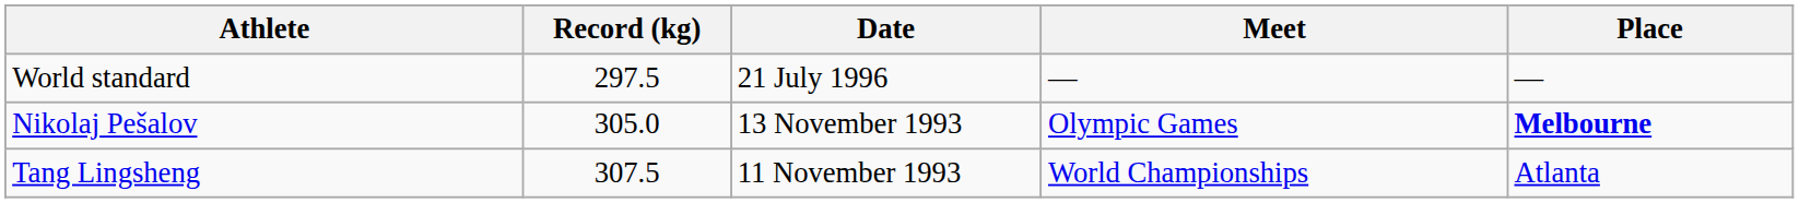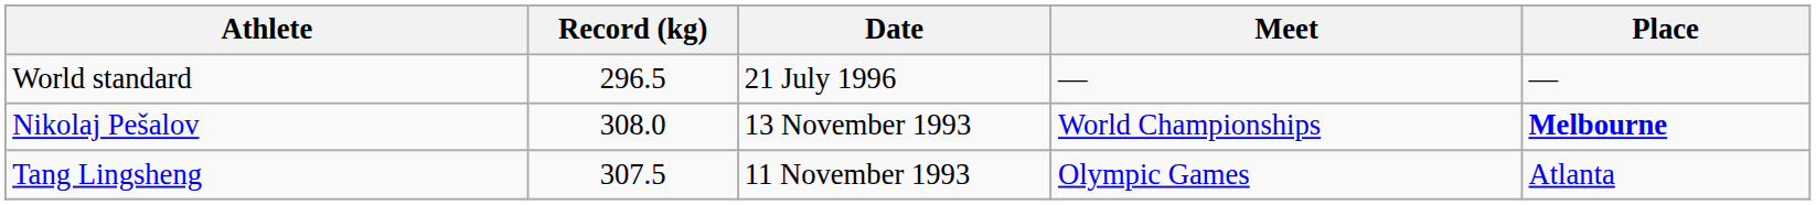World standard | Record (kg): 297.5 -> 296.5
Nikolaj Pešalov | Record (kg): 305.0 -> 308.0
Nikolaj Pešalov | Meet: Olympic Games -> World Championships
Tang Lingsheng | Meet: World Championships -> Olympic Games
